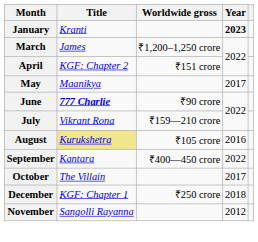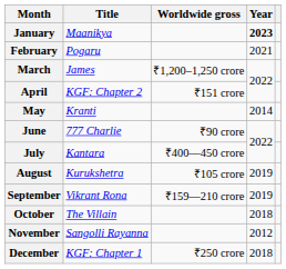January | Title: Kranti -> Maanikya
+ row: February | Pogaru | 2021
May | Title: Maanikya -> Kranti
May | Year: 2017 -> 2014
June | Title: bold -> normal
July | Title: Vikrant Rona -> Kantara
July | Worldwide gross: ₹159—210 crore -> ₹400—450 crore
August | Title: khaki background -> no background
August | Year: 2016 -> 2019
September | Title: Kantara -> Vikrant Rona
September | Worldwide gross: ₹400—450 crore -> ₹159—210 crore
September | Year: 2022 -> 2019
October | Year: 2017 -> 2018
rows swapped: November <-> December
